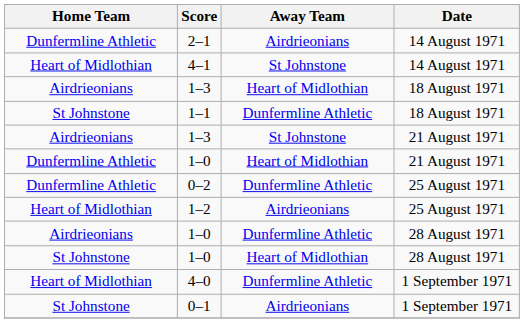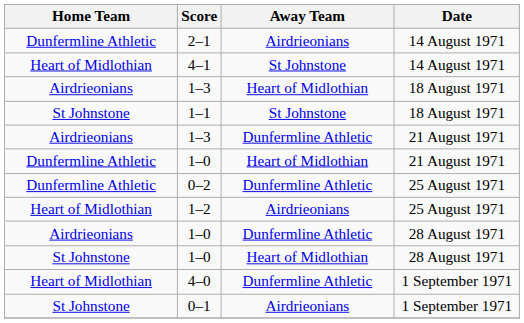1–1 | Away Team: Dunfermline Athletic -> St Johnstone
1–3 / 21 August 1971 | Away Team: St Johnstone -> Dunfermline Athletic
